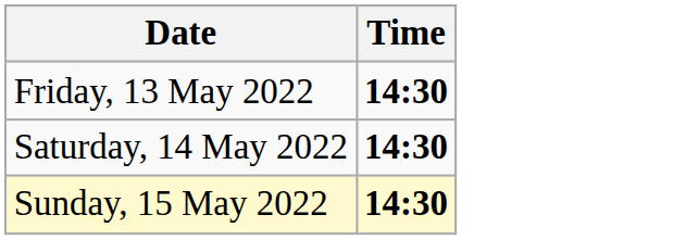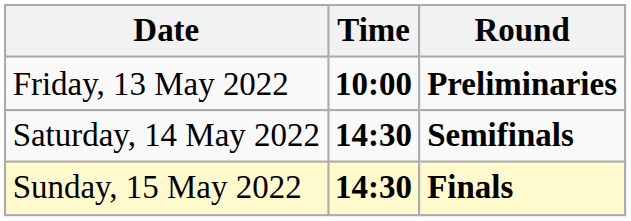+ column: Round | Preliminaries | Semifinals | Finals
Friday, 13 May 2022 | Time: 14:30 -> 10:00
